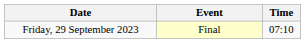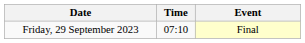columns swapped: Time <-> Event
